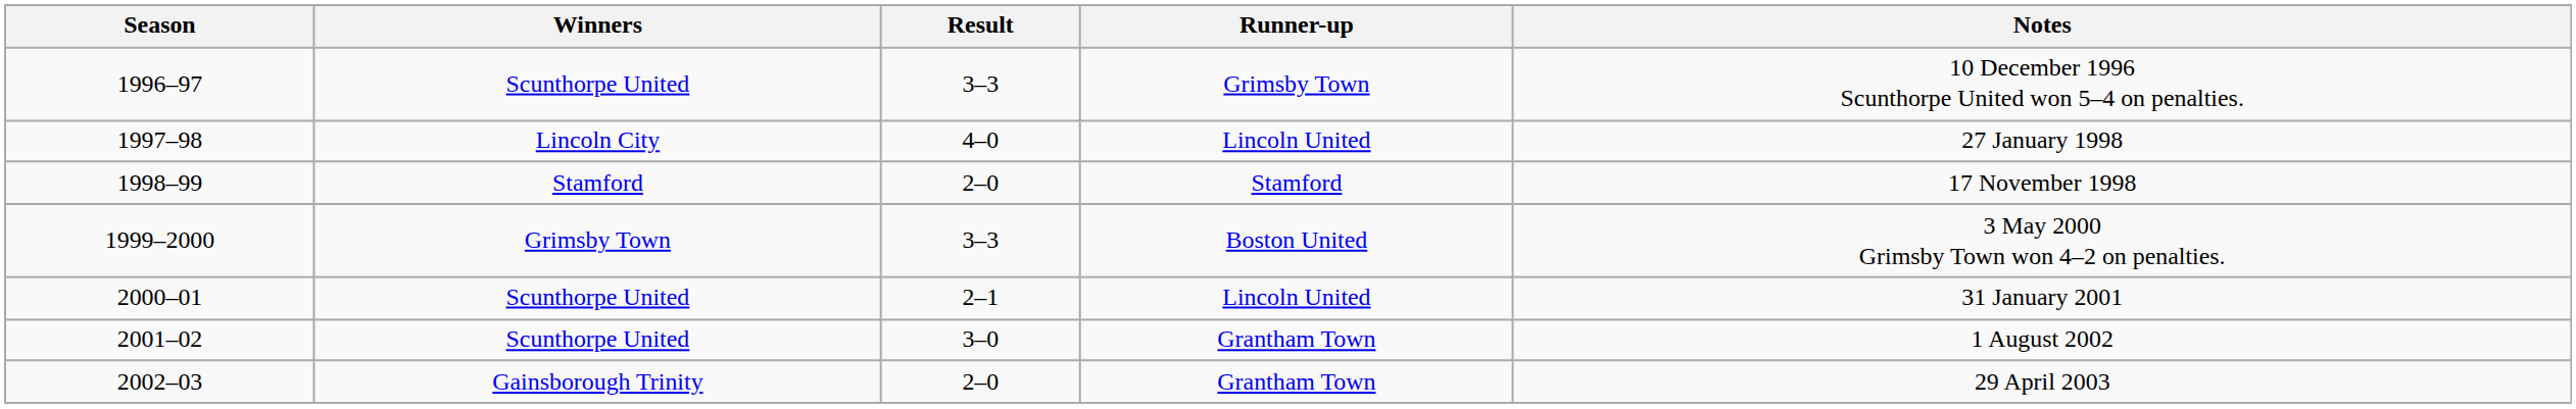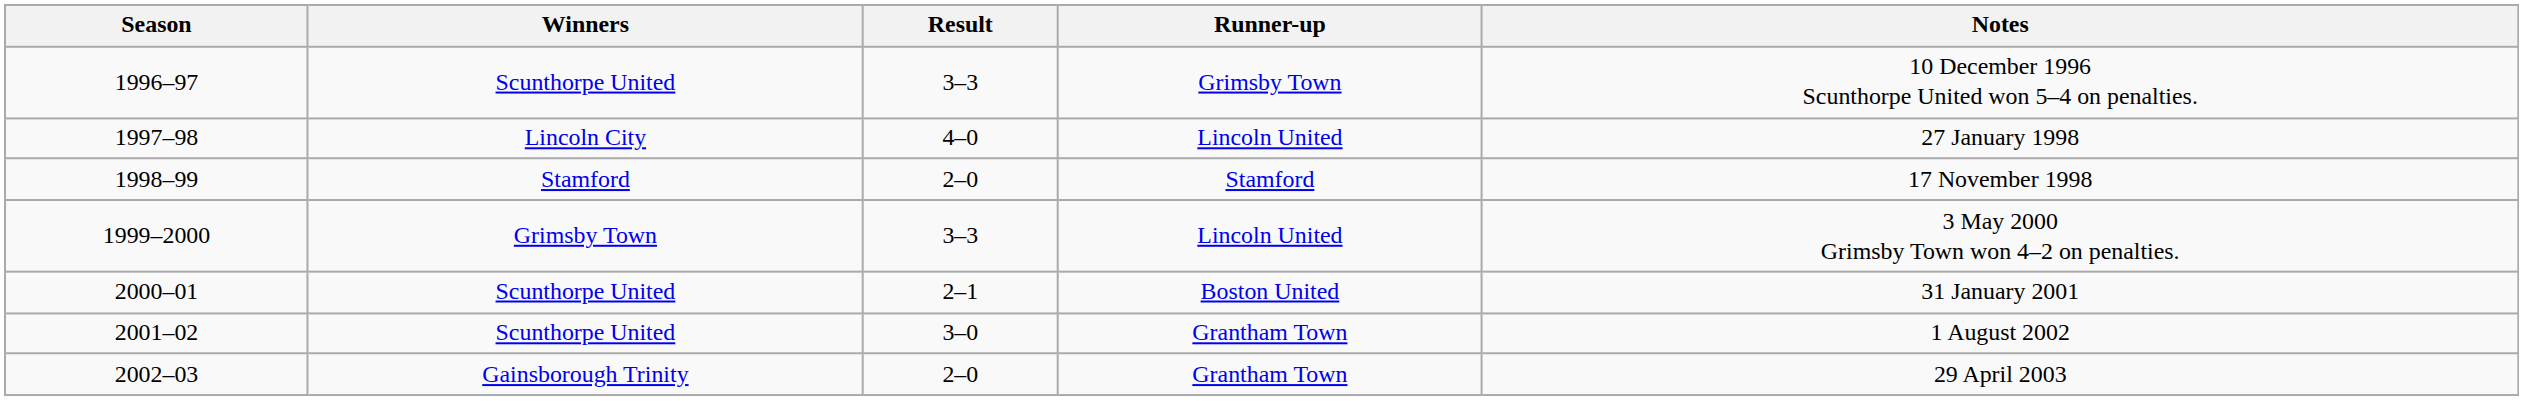1999–2000 | Runner-up: Boston United -> Lincoln United
2000–01 | Runner-up: Lincoln United -> Boston United
